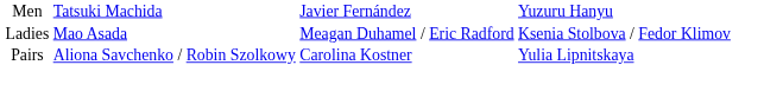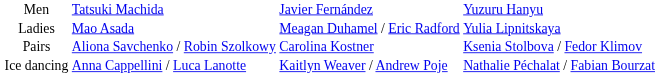Ladies | column 4: Ksenia Stolbova / Fedor Klimov -> Yulia Lipnitskaya
Pairs | column 4: Yulia Lipnitskaya -> Ksenia Stolbova / Fedor Klimov
+ row: Ice dancing | Anna Cappellini / Luca Lanotte | Kaitlyn Weaver / Andrew Poje | Nathalie Péchalat / Fabian Bourzat
